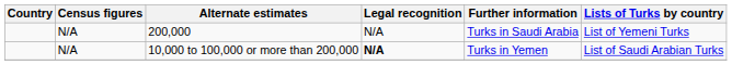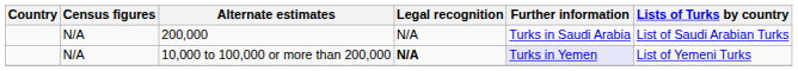200,000 | Lists of Turks by country: List of Yemeni Turks -> List of Saudi Arabian Turks
10,000 to 100,000 or more than 200,000 | Further information: no background -> lavender background
10,000 to 100,000 or more than 200,000 | Lists of Turks by country: List of Saudi Arabian Turks -> List of Yemeni Turks
